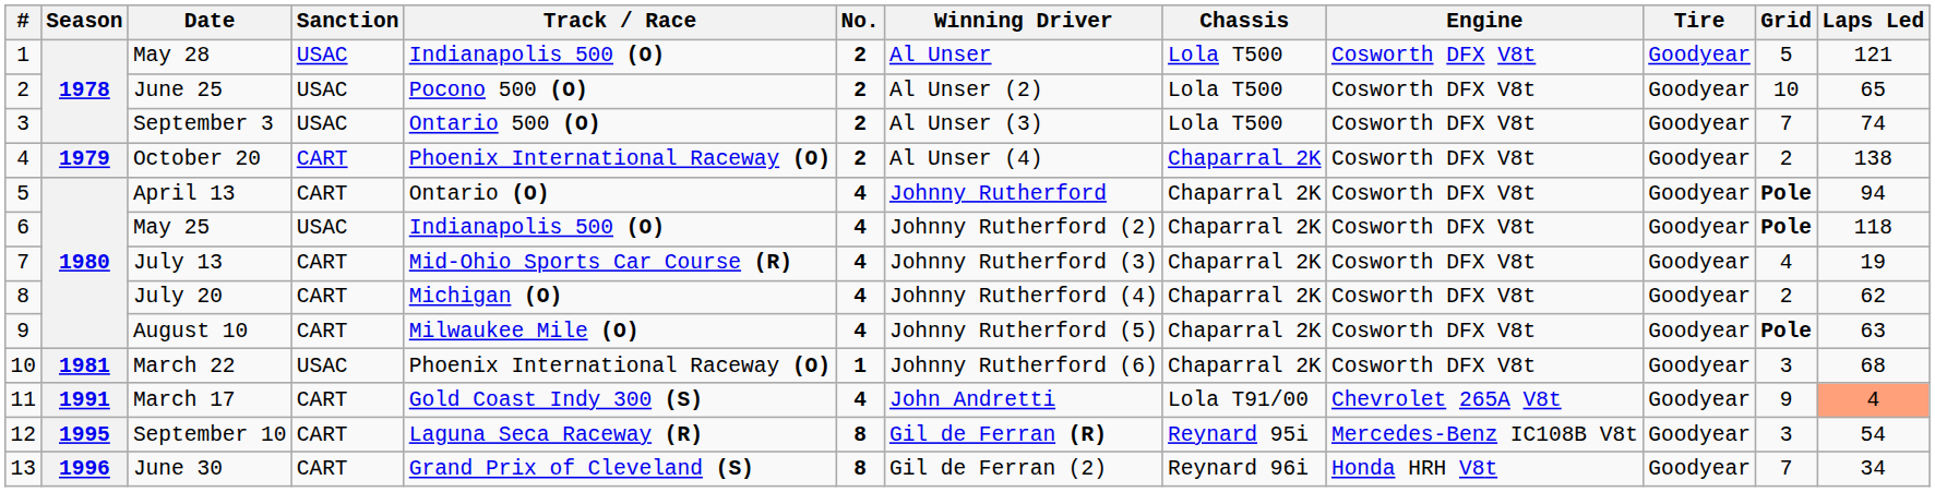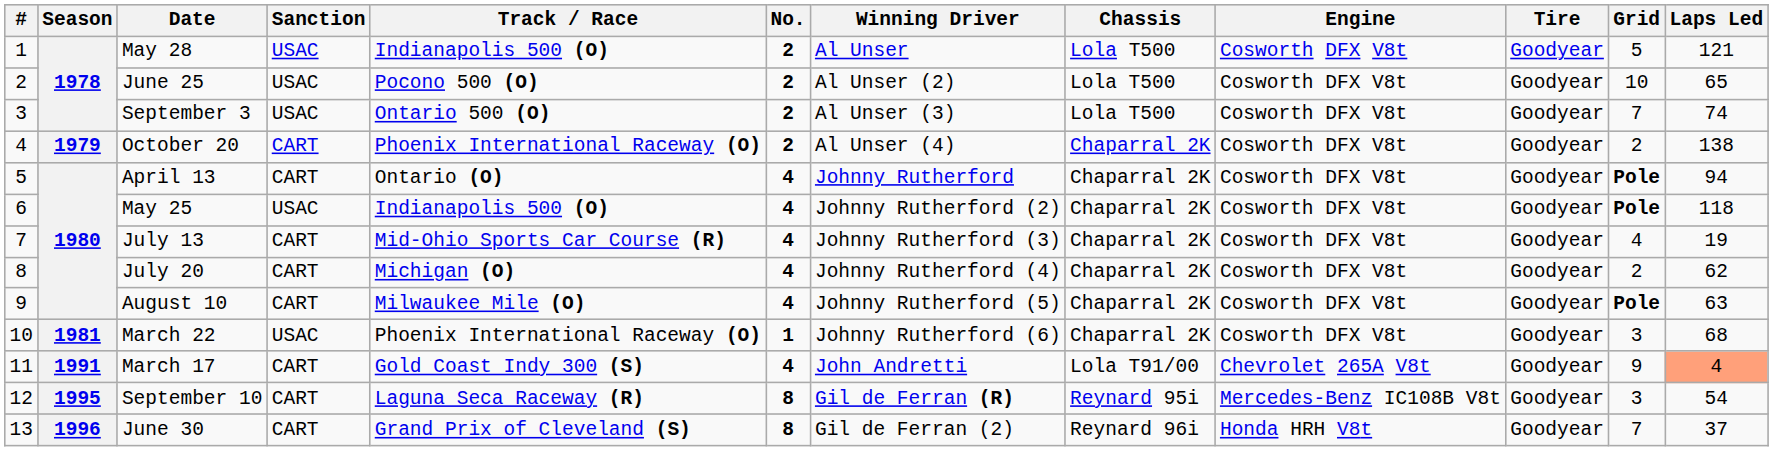June 30 | Laps Led: 34 -> 37
